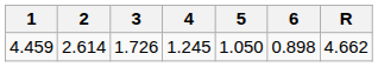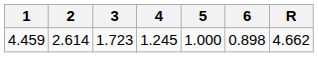4.459 | 3: 1.726 -> 1.723
4.459 | 5: 1.050 -> 1.000
